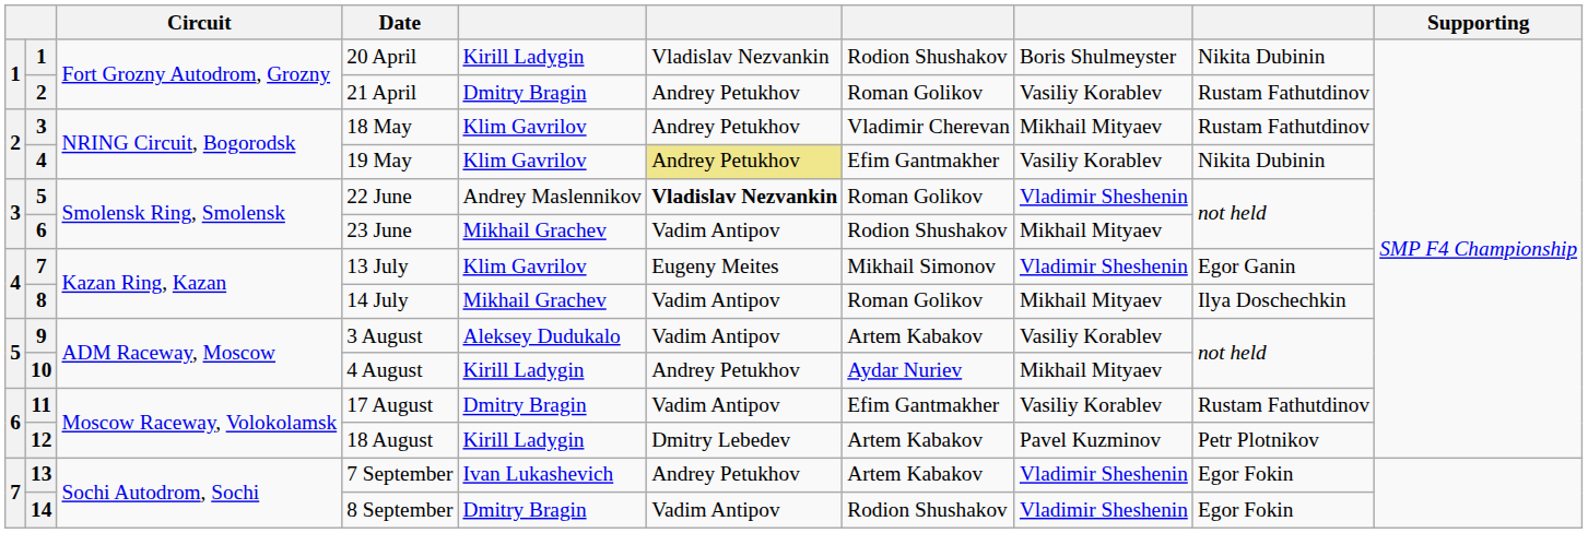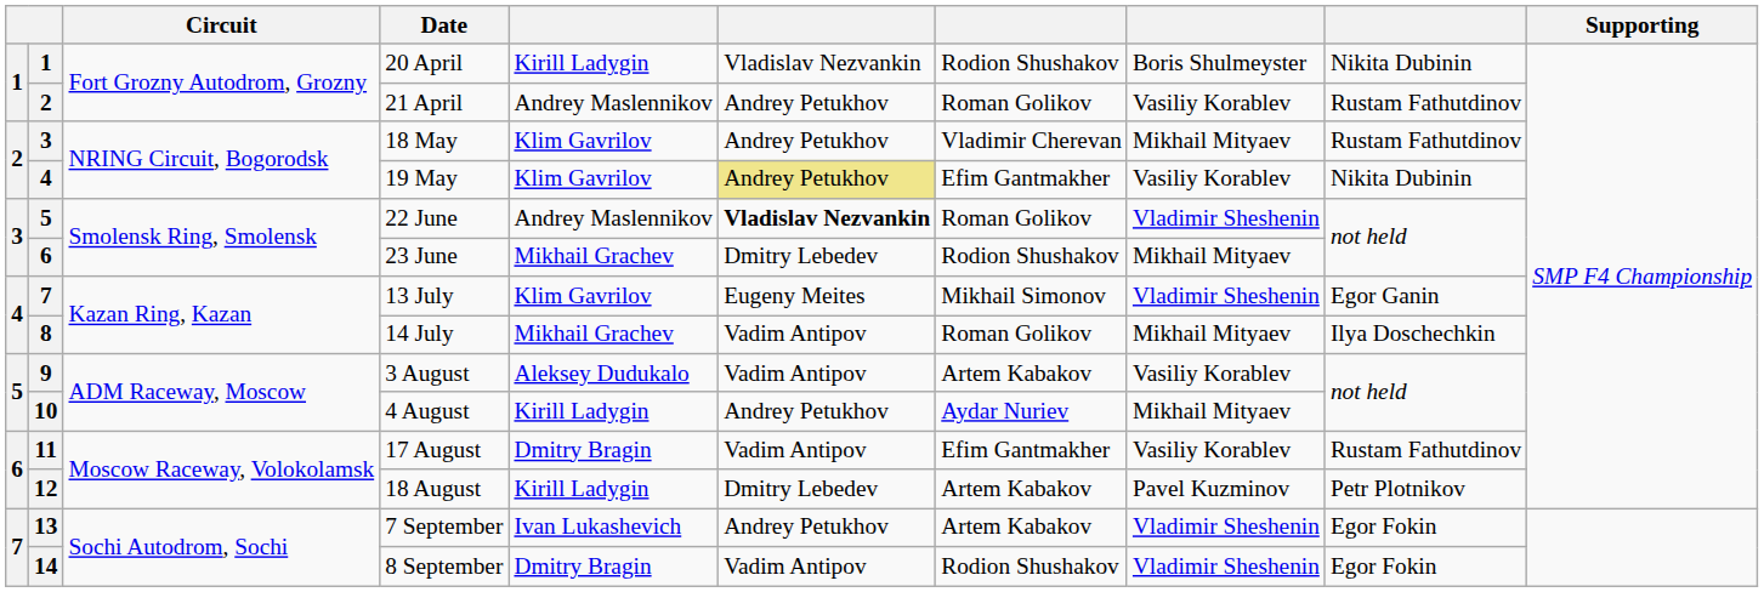21 April | column 5: Dmitry Bragin -> Andrey Maslennikov
23 June | column 6: Vadim Antipov -> Dmitry Lebedev
